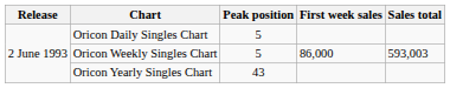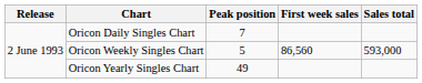Oricon Daily Singles Chart | Peak position: 5 -> 7
Oricon Weekly Singles Chart | First week sales: 86,000 -> 86,560
Oricon Weekly Singles Chart | Sales total: 593,003 -> 593,000
Oricon Yearly Singles Chart | Peak position: 43 -> 49
